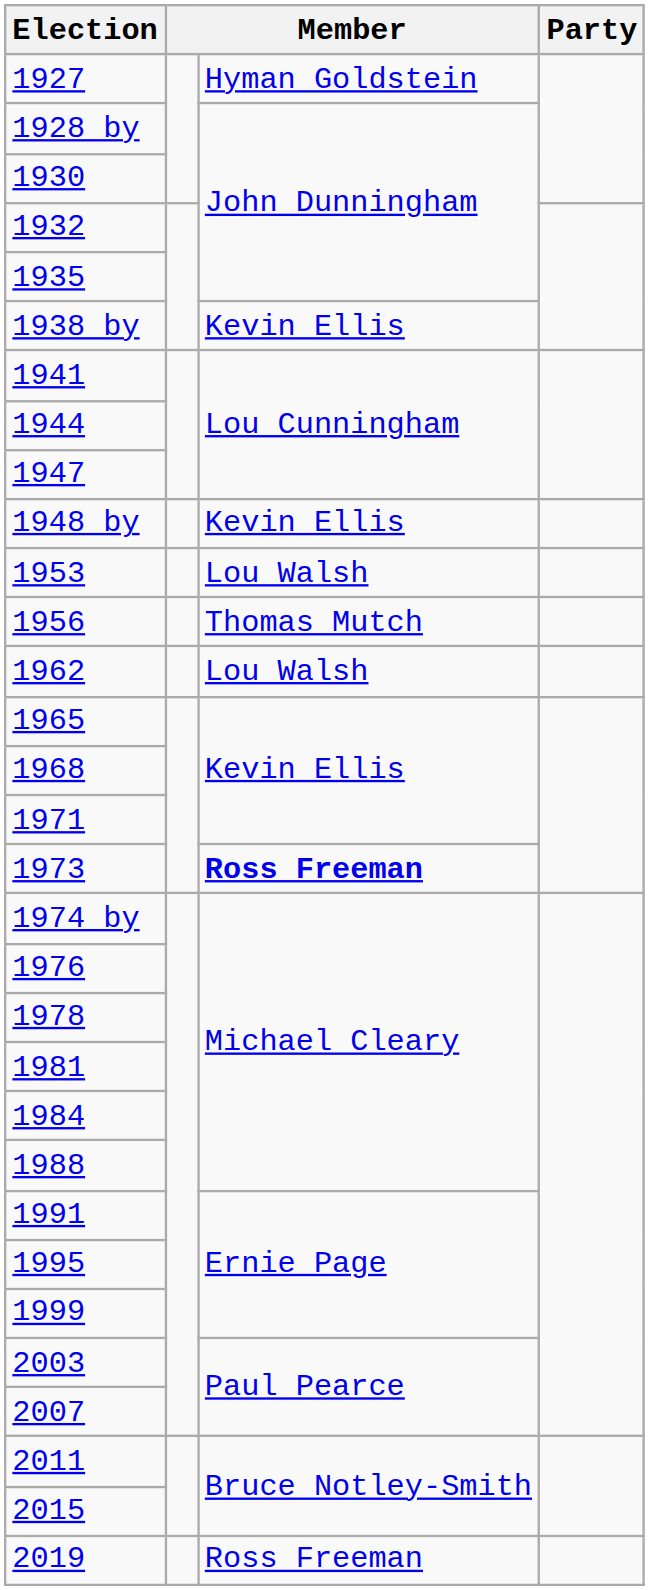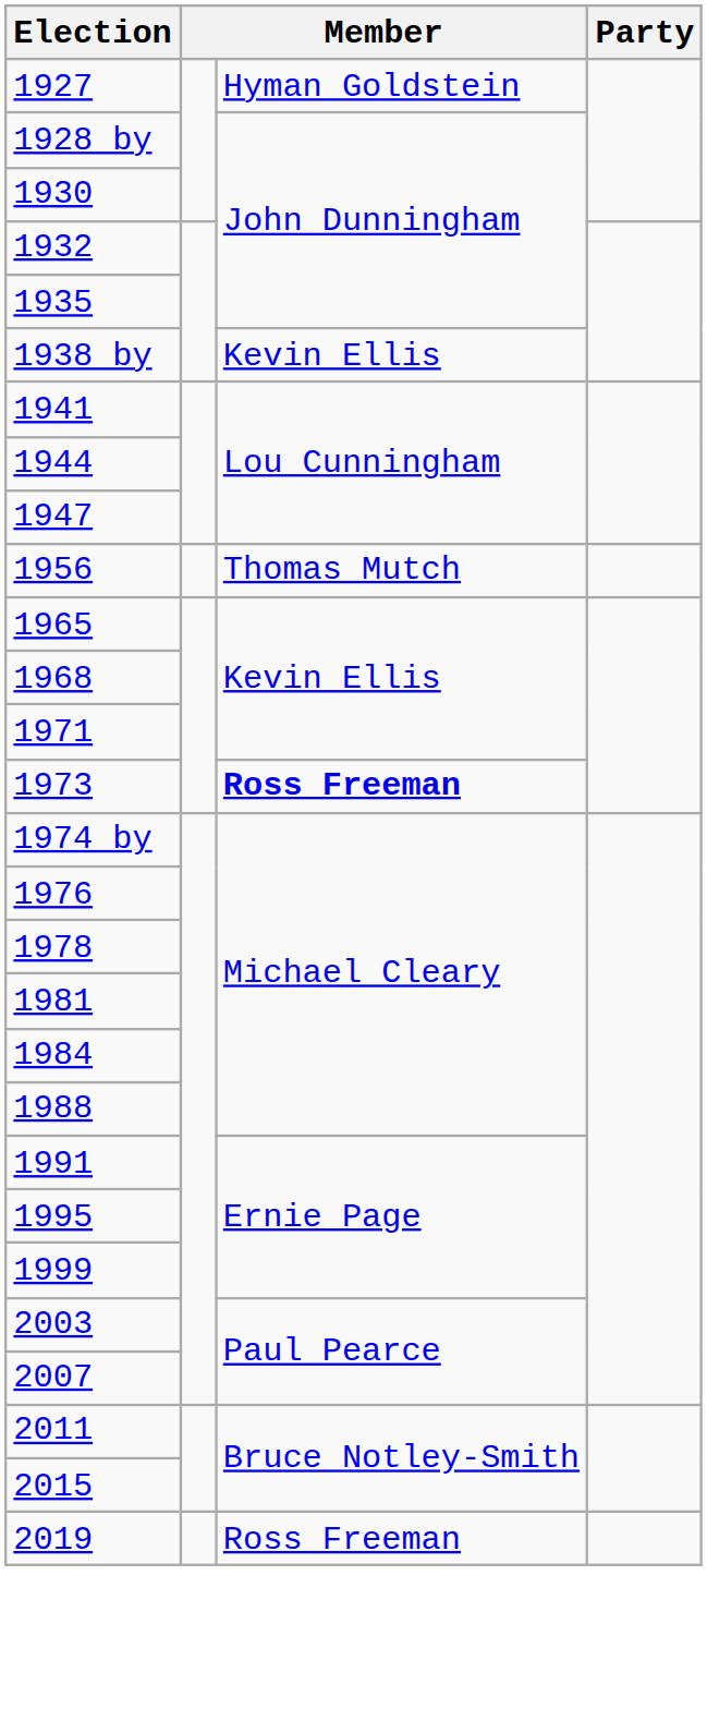- row: 1948 by | Kevin Ellis
- row: 1953 | Lou Walsh
- row: 1962 | Lou Walsh
